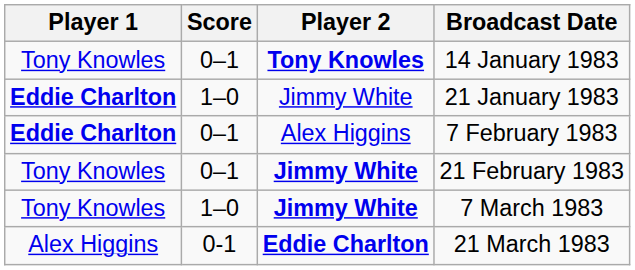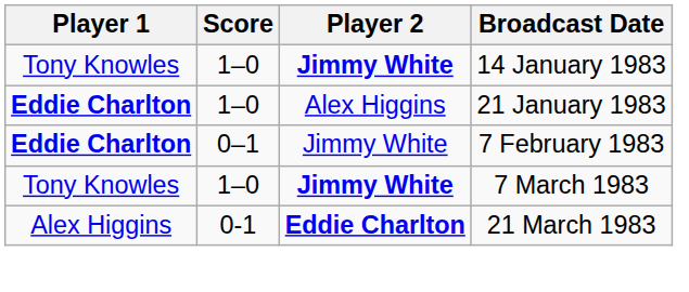14 January 1983 | Score: 0–1 -> 1–0
14 January 1983 | Player 2: Tony Knowles -> Jimmy White
21 January 1983 | Player 2: Jimmy White -> Alex Higgins
7 February 1983 | Player 2: Alex Higgins -> Jimmy White
- row: Tony Knowles | 0–1 | Jimmy White | 21 February 1983
